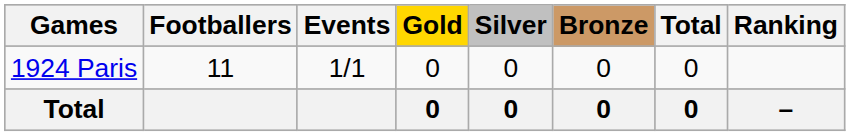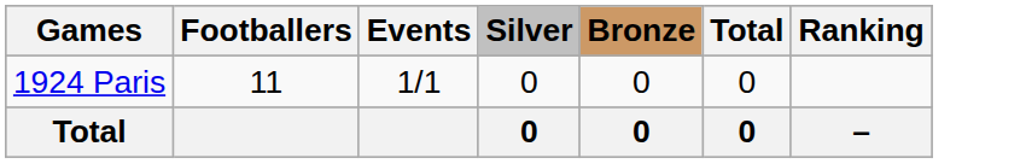- column: Gold | 0 | 0
